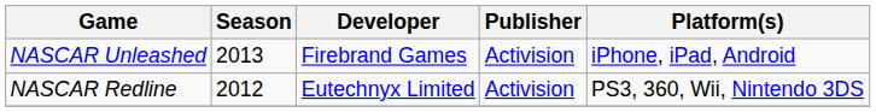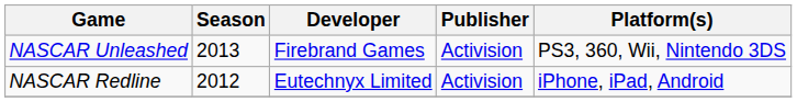NASCAR Unleashed | Platform(s): iPhone, iPad, Android -> PS3, 360, Wii, Nintendo 3DS
NASCAR Redline | Platform(s): PS3, 360, Wii, Nintendo 3DS -> iPhone, iPad, Android
